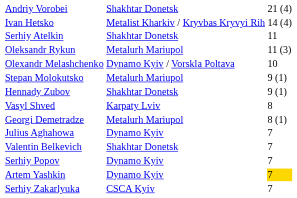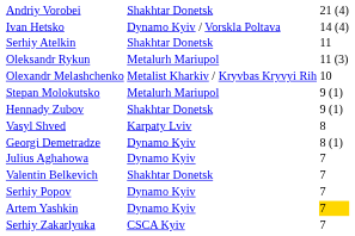Ivan Hetsko | column 2: Metalist Kharkiv / Kryvbas Kryvyi Rih -> Dynamo Kyiv / Vorskla Poltava
Olexandr Melashchenko | column 2: Dynamo Kyiv / Vorskla Poltava -> Metalist Kharkiv / Kryvbas Kryvyi Rih
Georgi Demetradze | column 2: Metalurh Mariupol -> Dynamo Kyiv
